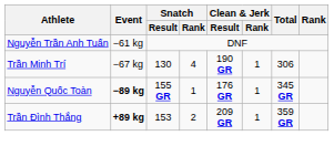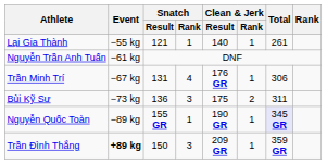+ row: Lại Gia Thành | −55 kg | 121 | 1 | 140 | 1 | 261
Trần Minh Trí | Snatch / Result: 130 -> 131
Trần Minh Trí | Clean & Jerk / Result: 190 GR -> 176 GR
+ row: Bùi Kỹ Sư | −73 kg | 136 | 3 | 175 | 2 | 311
Nguyễn Quốc Toàn | Event: bold -> normal
Nguyễn Quốc Toàn | Clean & Jerk / Result: 176 GR -> 190 GR
Nguyễn Quốc Toàn | Total: no background -> lavender background
Trần Đình Thắng | Snatch / Result: 153 -> 150
Trần Đình Thắng | Snatch / Rank: 2 -> 3
